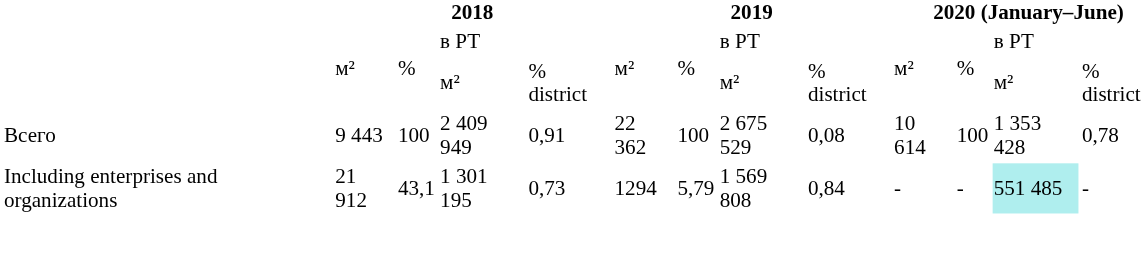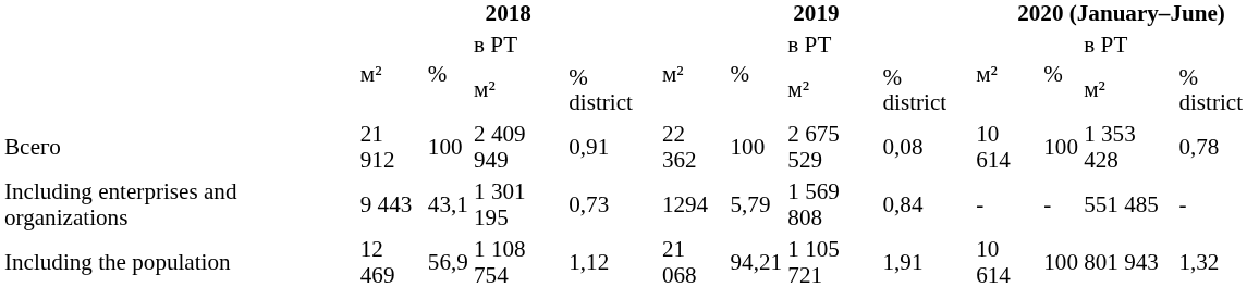2 409 949 | column 2: 9 443 -> 21 912
1 301 195 | column 2: 21 912 -> 9 443
1 301 195 | column 12: paleturquoise background -> no background
+ row: Including the population | 12 469 | 56,9 | 1 108 754 | 1,12 | 21 068 | 94,21 | 1 105 721 | 1,91 | 10 614 | 100 | 801 943 | 1,32
